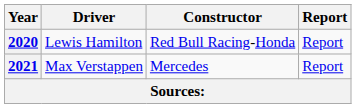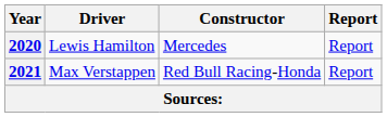2020 | Constructor: Red Bull Racing-Honda -> Mercedes
2021 | Constructor: Mercedes -> Red Bull Racing-Honda
